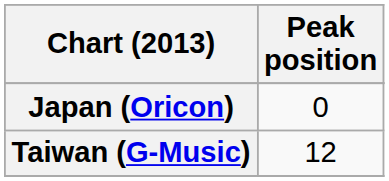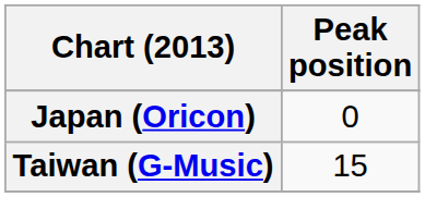Taiwan (G-Music) | Peak position: 12 -> 15
